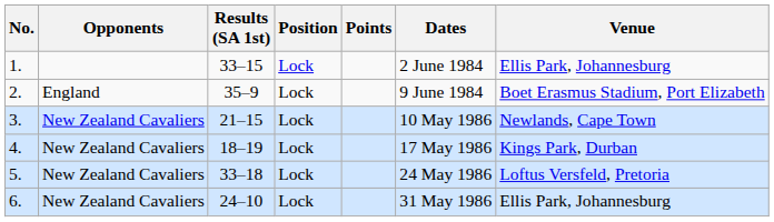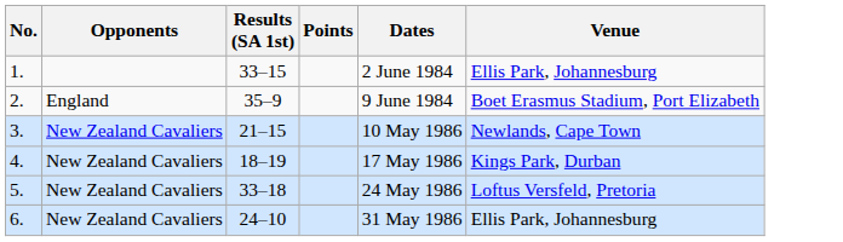- column: Position | Lock | Lock | Lock | Lock | Lock | Lock
